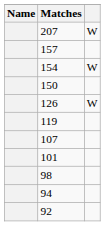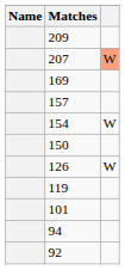+ row: 209
207 | column 3: no background -> lightsalmon background
+ row: 169
- row: 107
- row: 98
